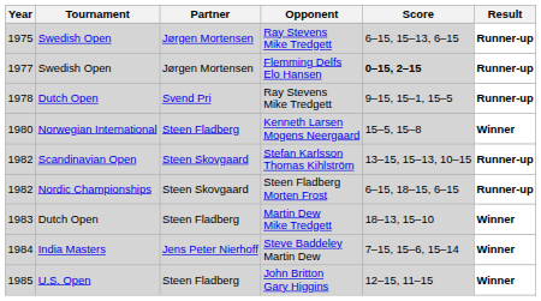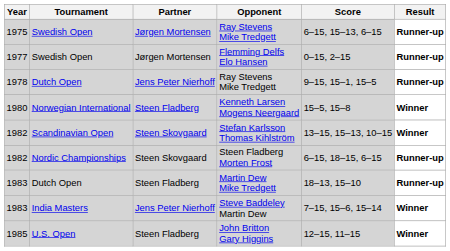Flemming Delfs Elo Hansen | Score: bold -> normal
Dutch Open / Ray Stevens Mike Tredgett | Partner: Svend Pri -> Jens Peter Nierhoff
Stefan Karlsson Thomas Kihlström | Result: Runner-up -> Winner
Martin Dew Mike Tredgett | Result: Winner -> Runner-up
Steve Baddeley Martin Dew | Year: 1984 -> 1983
